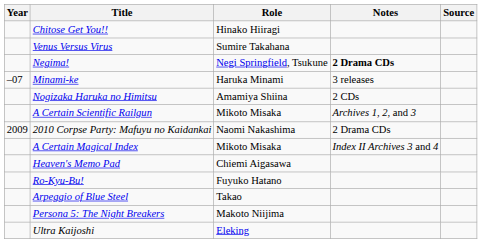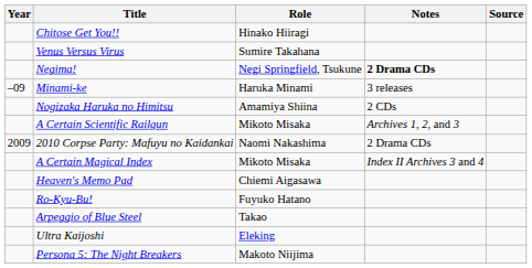Minami-ke | Year: –07 -> –09
rows swapped: Ultra Kaijoshi <-> Persona 5: The Night Breakers
